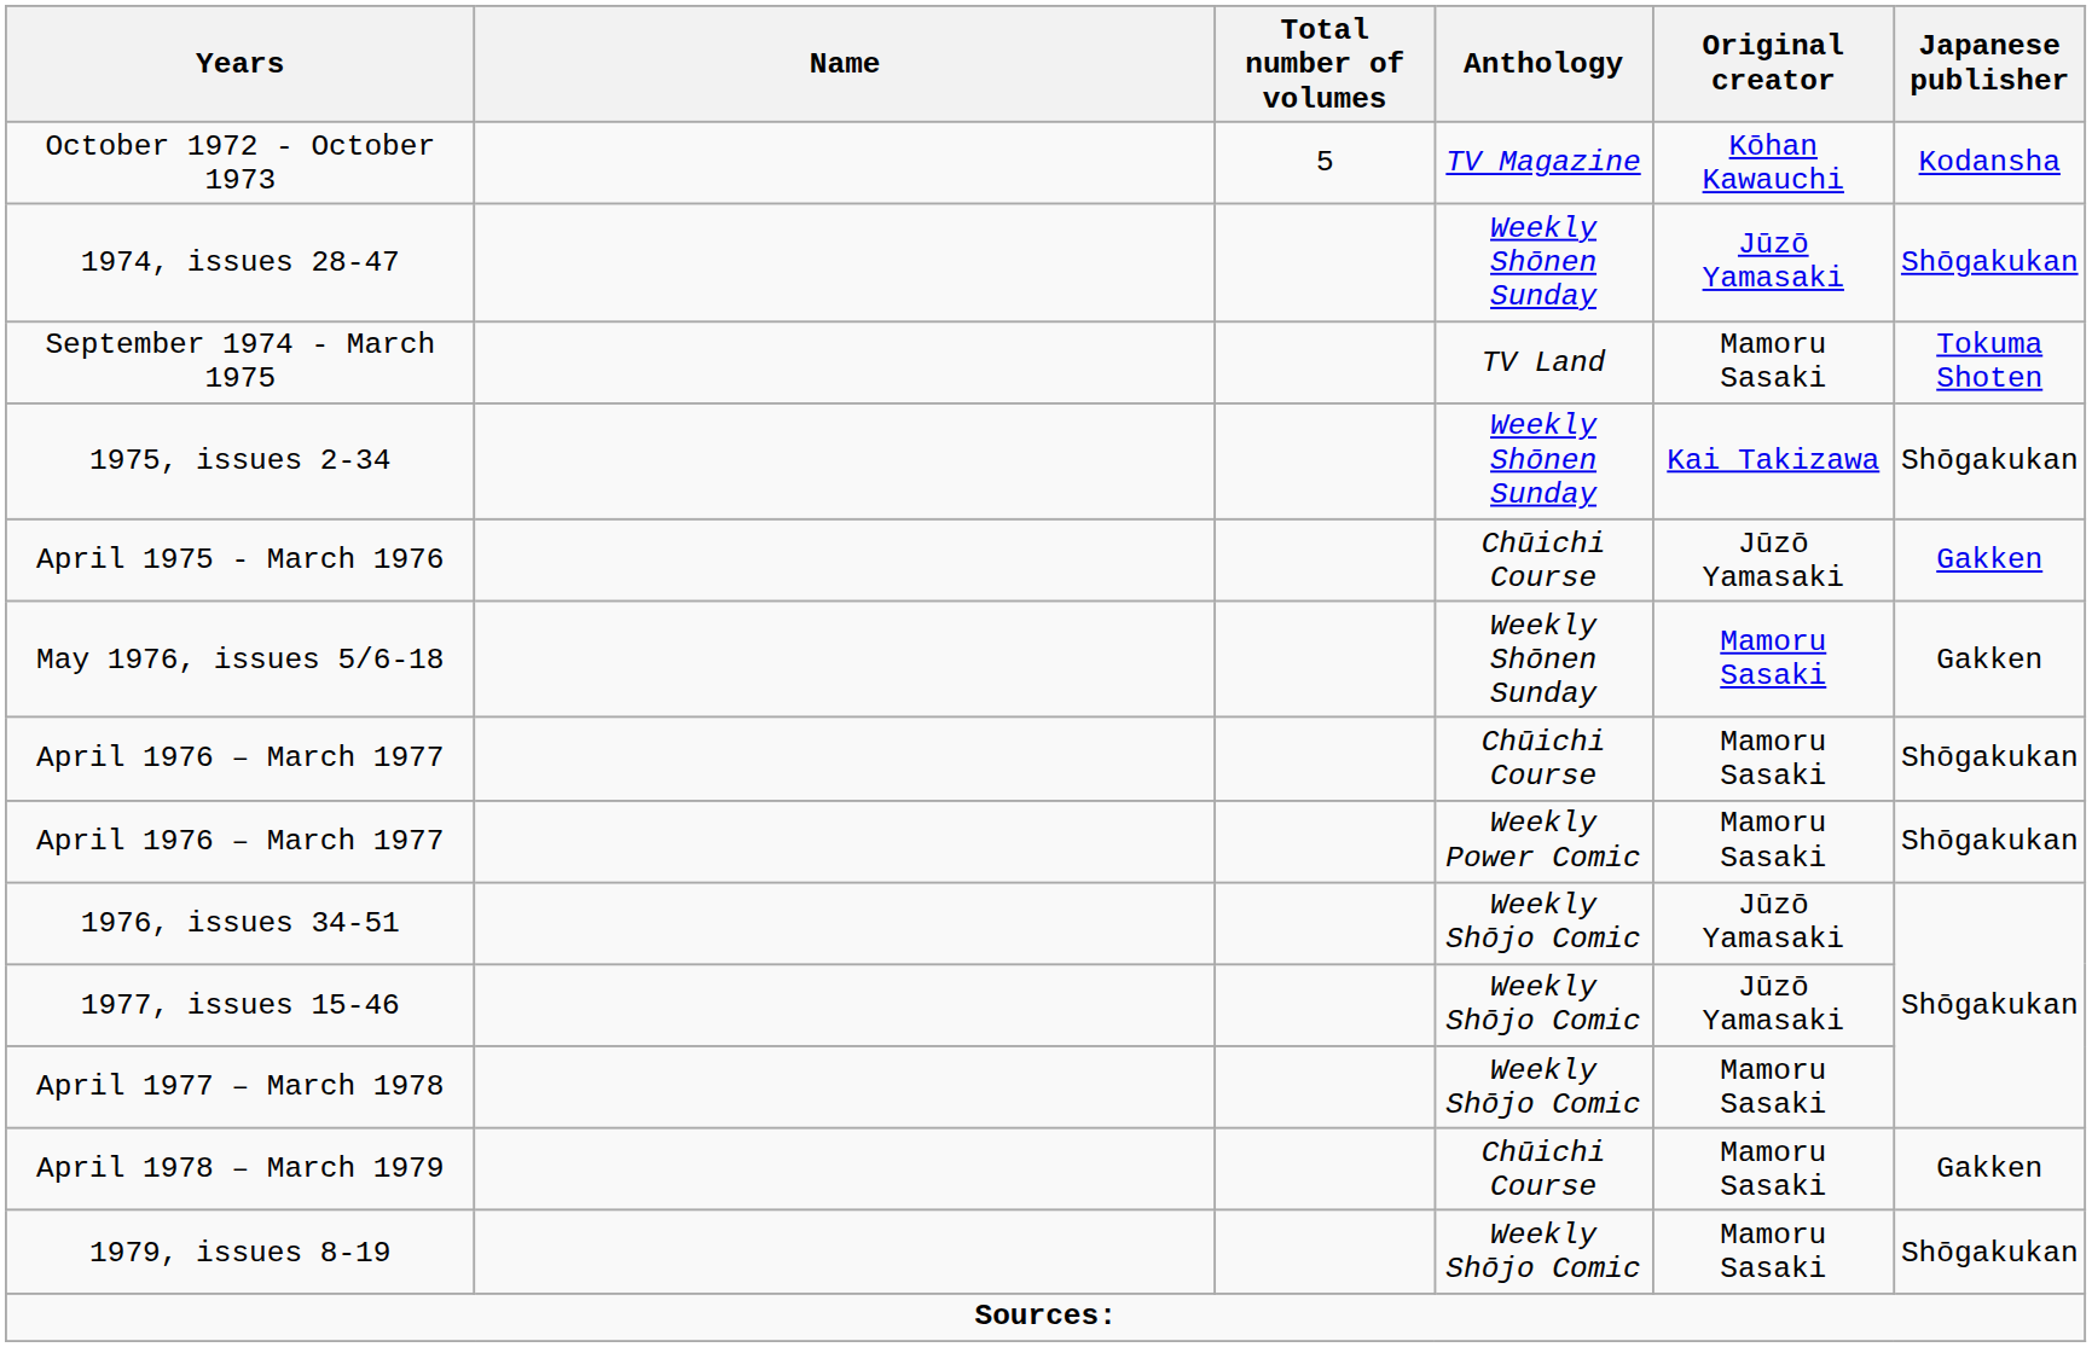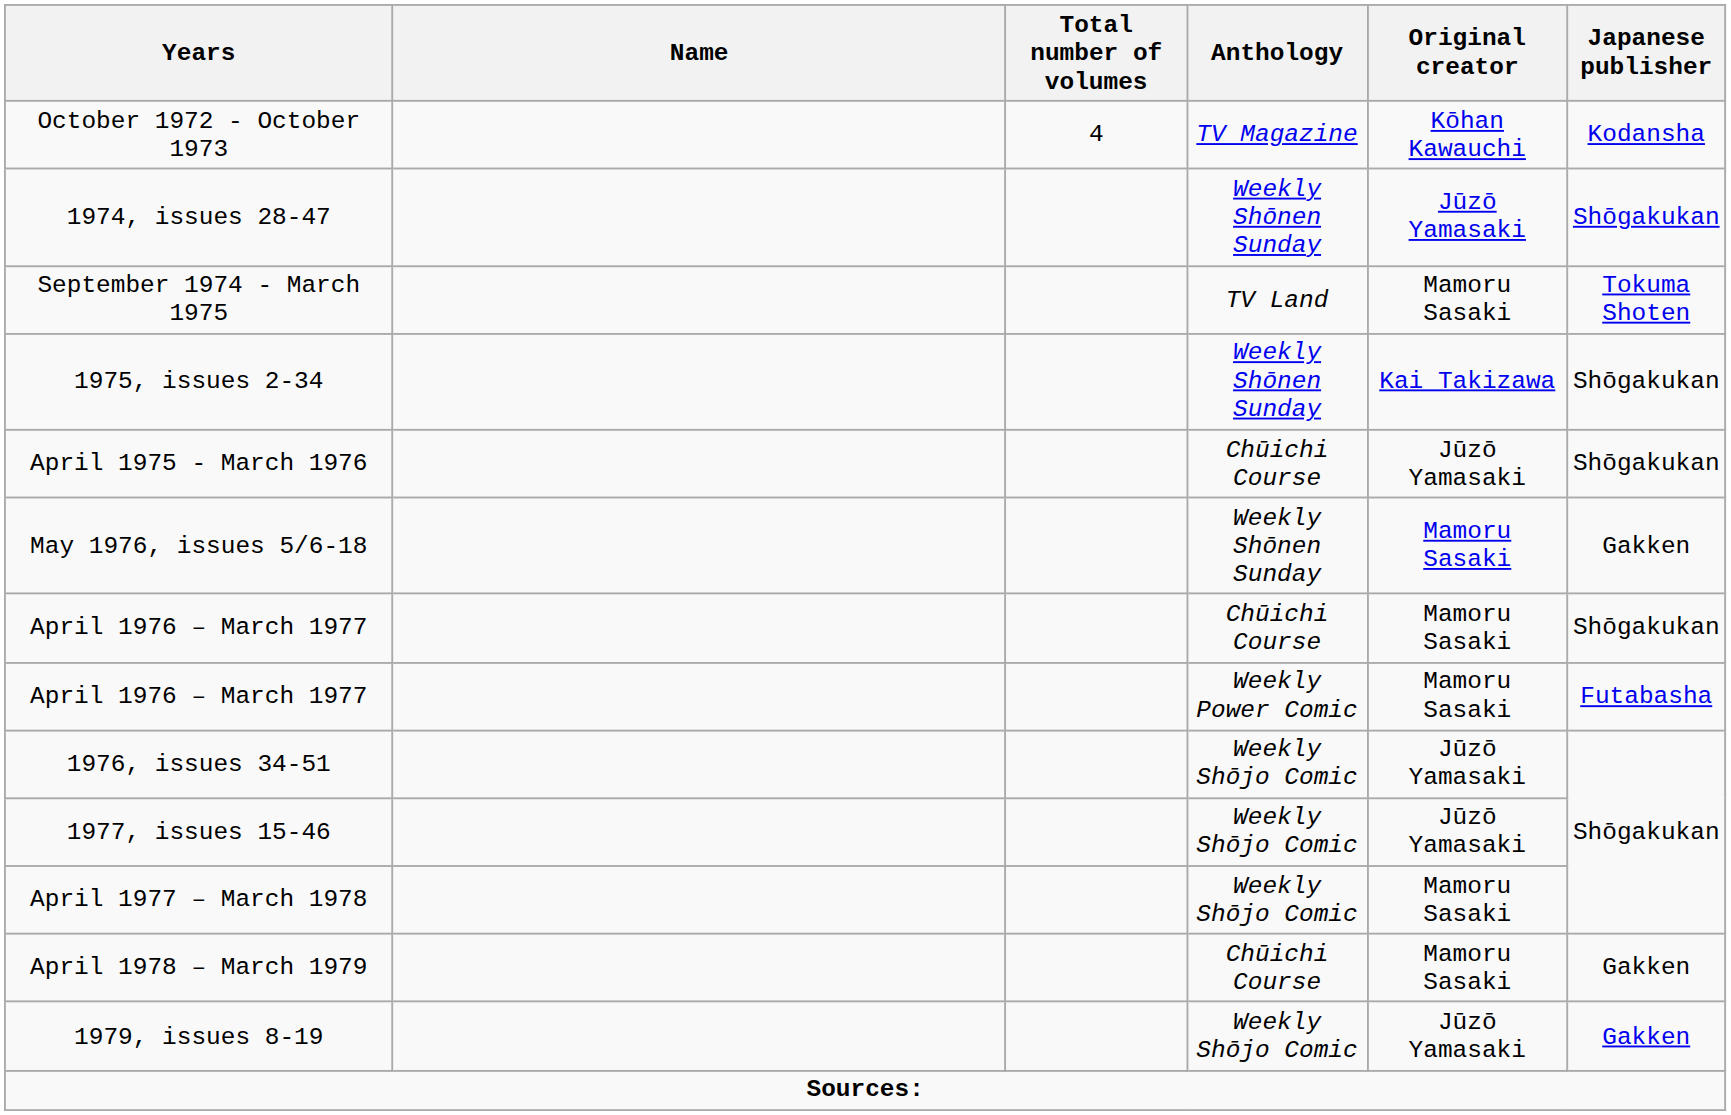October 1972 - October 1973 | Total number of volumes: 5 -> 4
April 1975 - March 1976 | Japanese publisher: Gakken -> Shōgakukan
April 1976 – March 1977 / Weekly Power Comic | Japanese publisher: Shōgakukan -> Futabasha
1979, issues 8-19 | Original creator: Mamoru Sasaki -> Jūzō Yamasaki
1979, issues 8-19 | Japanese publisher: Shōgakukan -> Gakken
